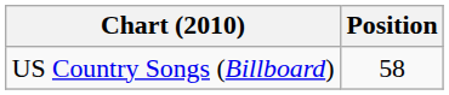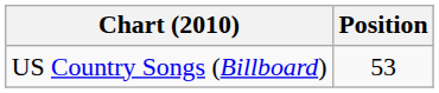US Country Songs (Billboard) | Position: 58 -> 53
